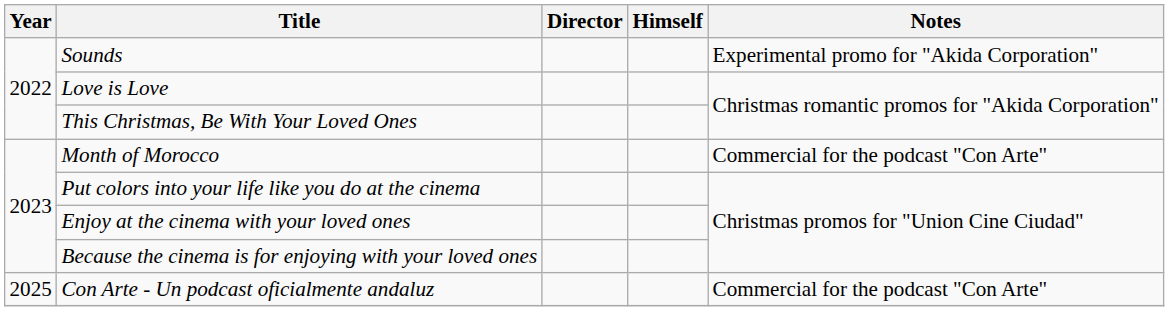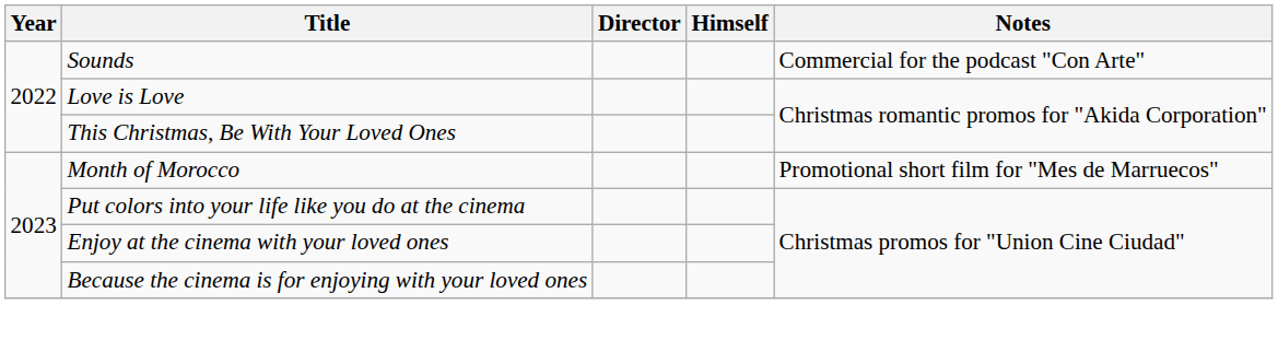Sounds | Notes: Experimental promo for "Akida Corporation" -> Commercial for the podcast "Con Arte"
Month of Morocco | Notes: Commercial for the podcast "Con Arte" -> Promotional short film for "Mes de Marruecos"
- row: 2025 | Con Arte - Un podcast oficialmente andaluz | Commercial for the podcast "Con Arte"
